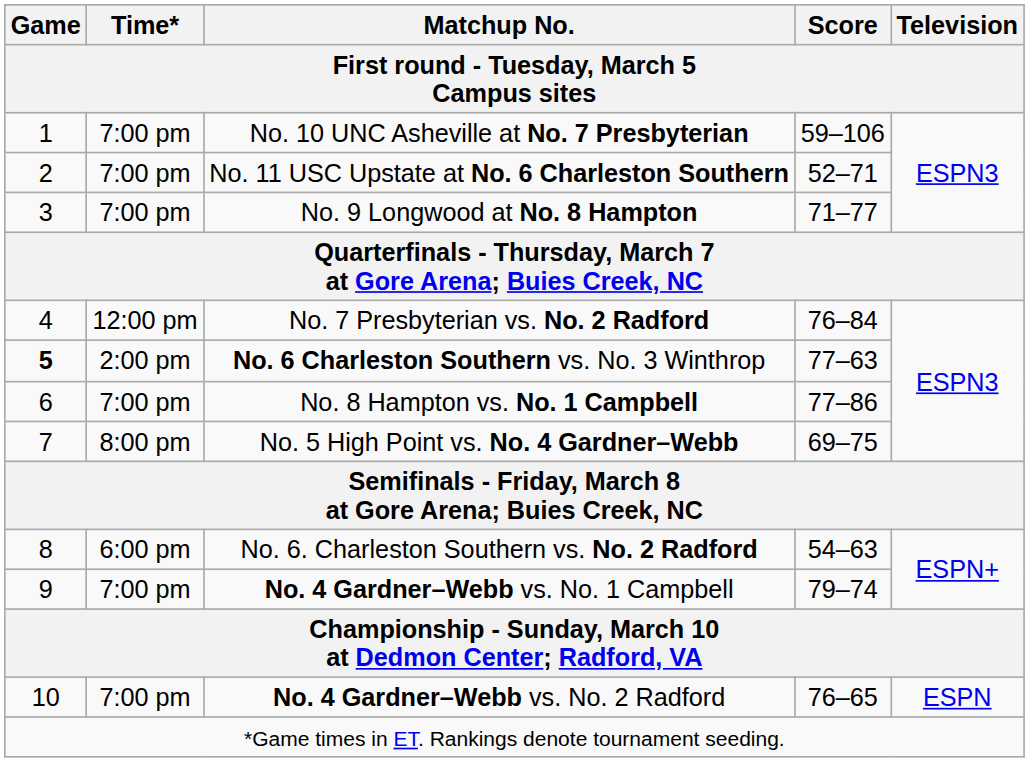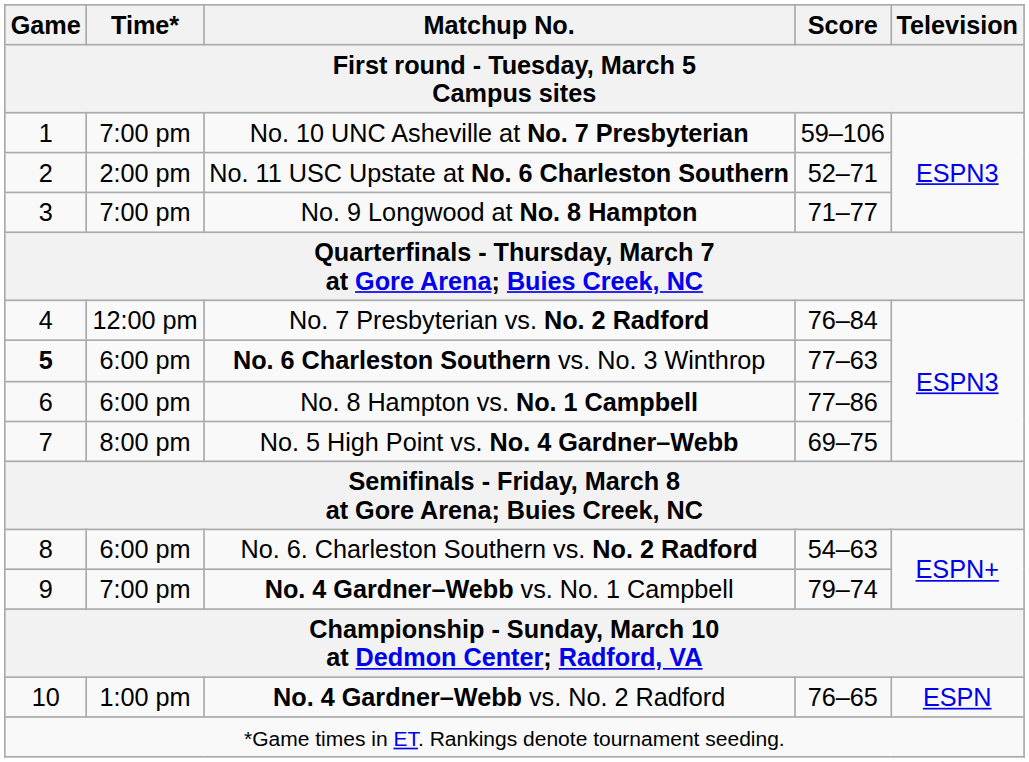No. 11 USC Upstate at No. 6 Charleston Southern | Time*: 7:00 pm -> 2:00 pm
No. 6 Charleston Southern vs. No. 3 Winthrop | Time*: 2:00 pm -> 6:00 pm
No. 8 Hampton vs. No. 1 Campbell | Time*: 7:00 pm -> 6:00 pm
No. 4 Gardner–Webb vs. No. 2 Radford | Time*: 7:00 pm -> 1:00 pm
